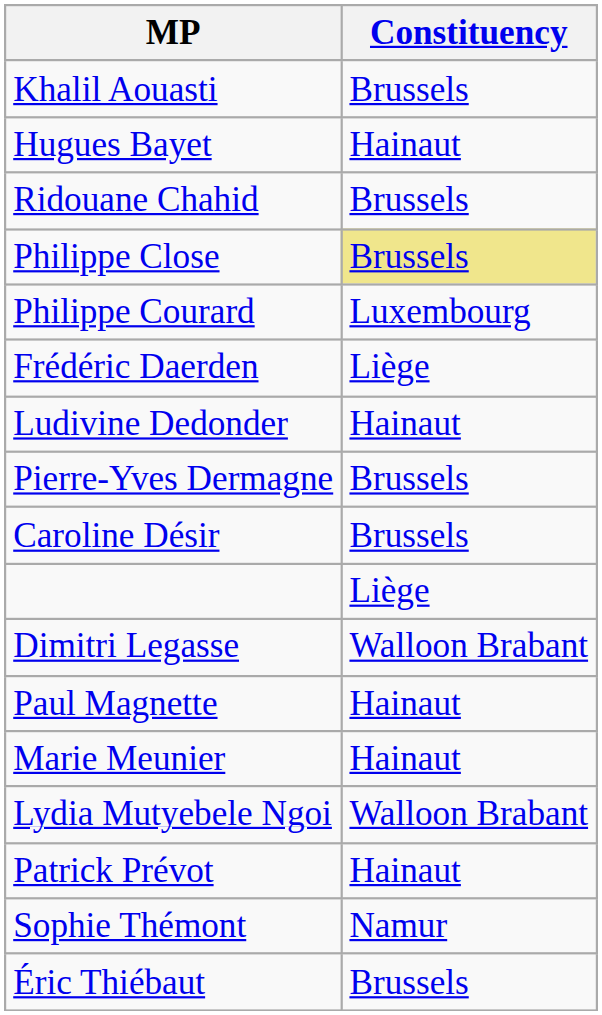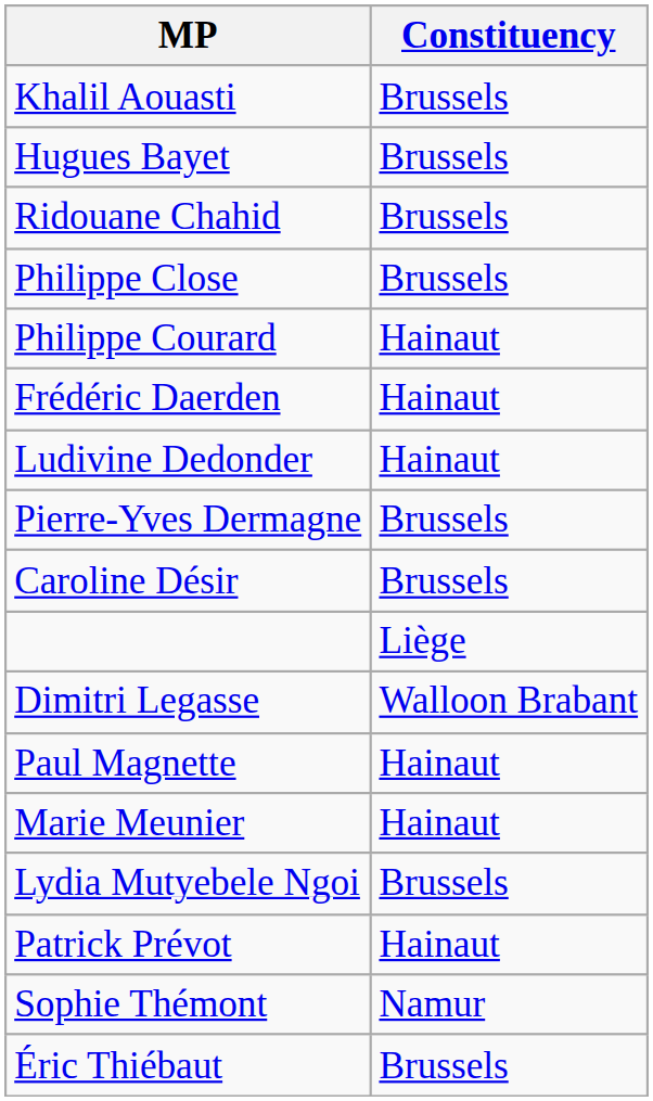Hugues Bayet | Constituency: Hainaut -> Brussels
Philippe Close | Constituency: khaki background -> no background
Philippe Courard | Constituency: Luxembourg -> Hainaut
Frédéric Daerden | Constituency: Liège -> Hainaut
Lydia Mutyebele Ngoi | Constituency: Walloon Brabant -> Brussels
